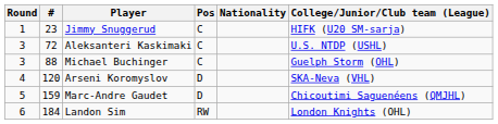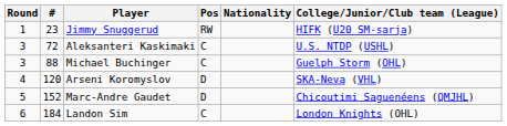Jimmy Snuggerud | Pos: C -> RW
Marc-Andre Gaudet | #: 159 -> 152
Landon Sim | Pos: RW -> C
